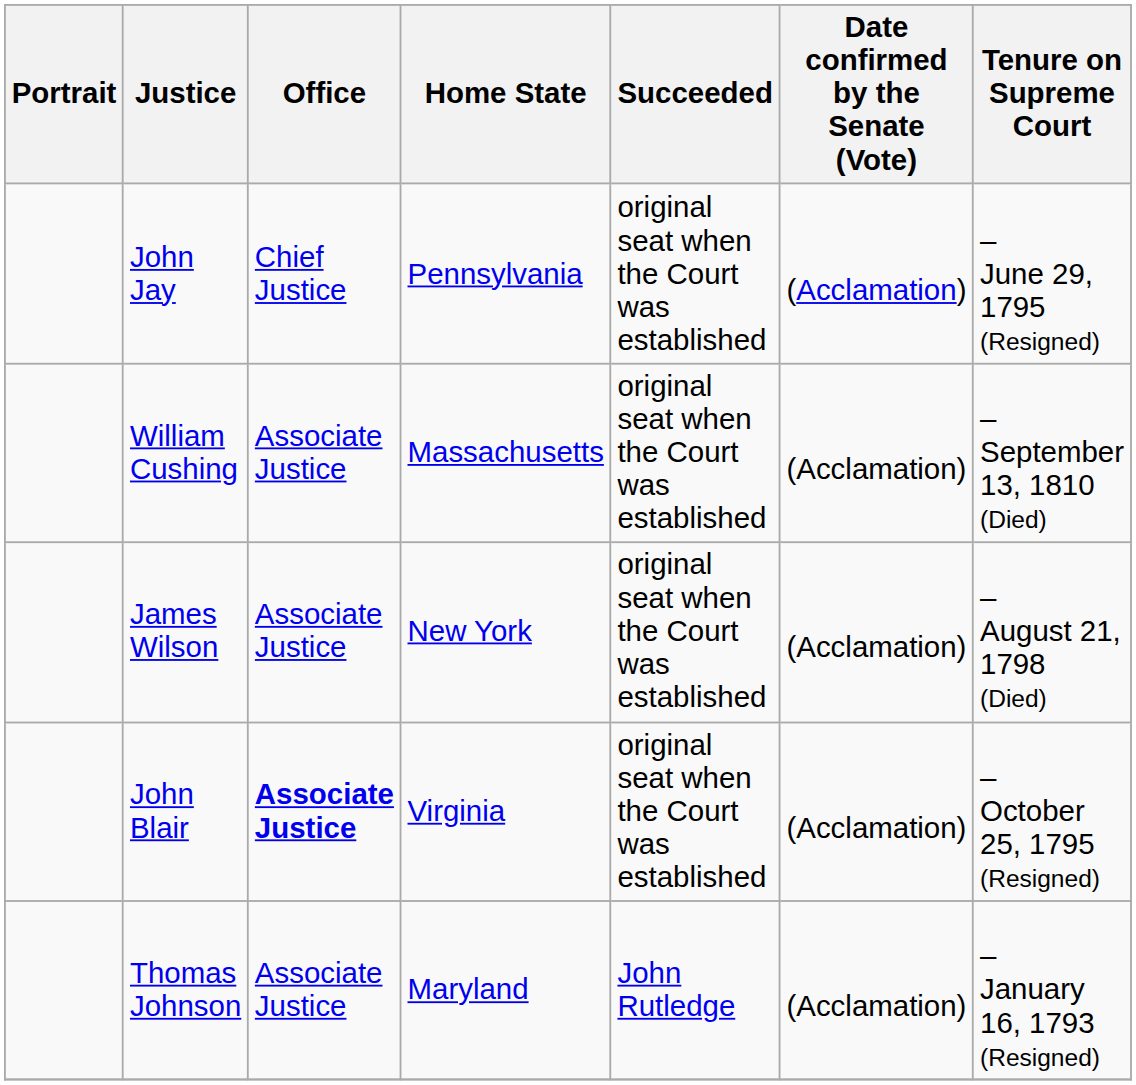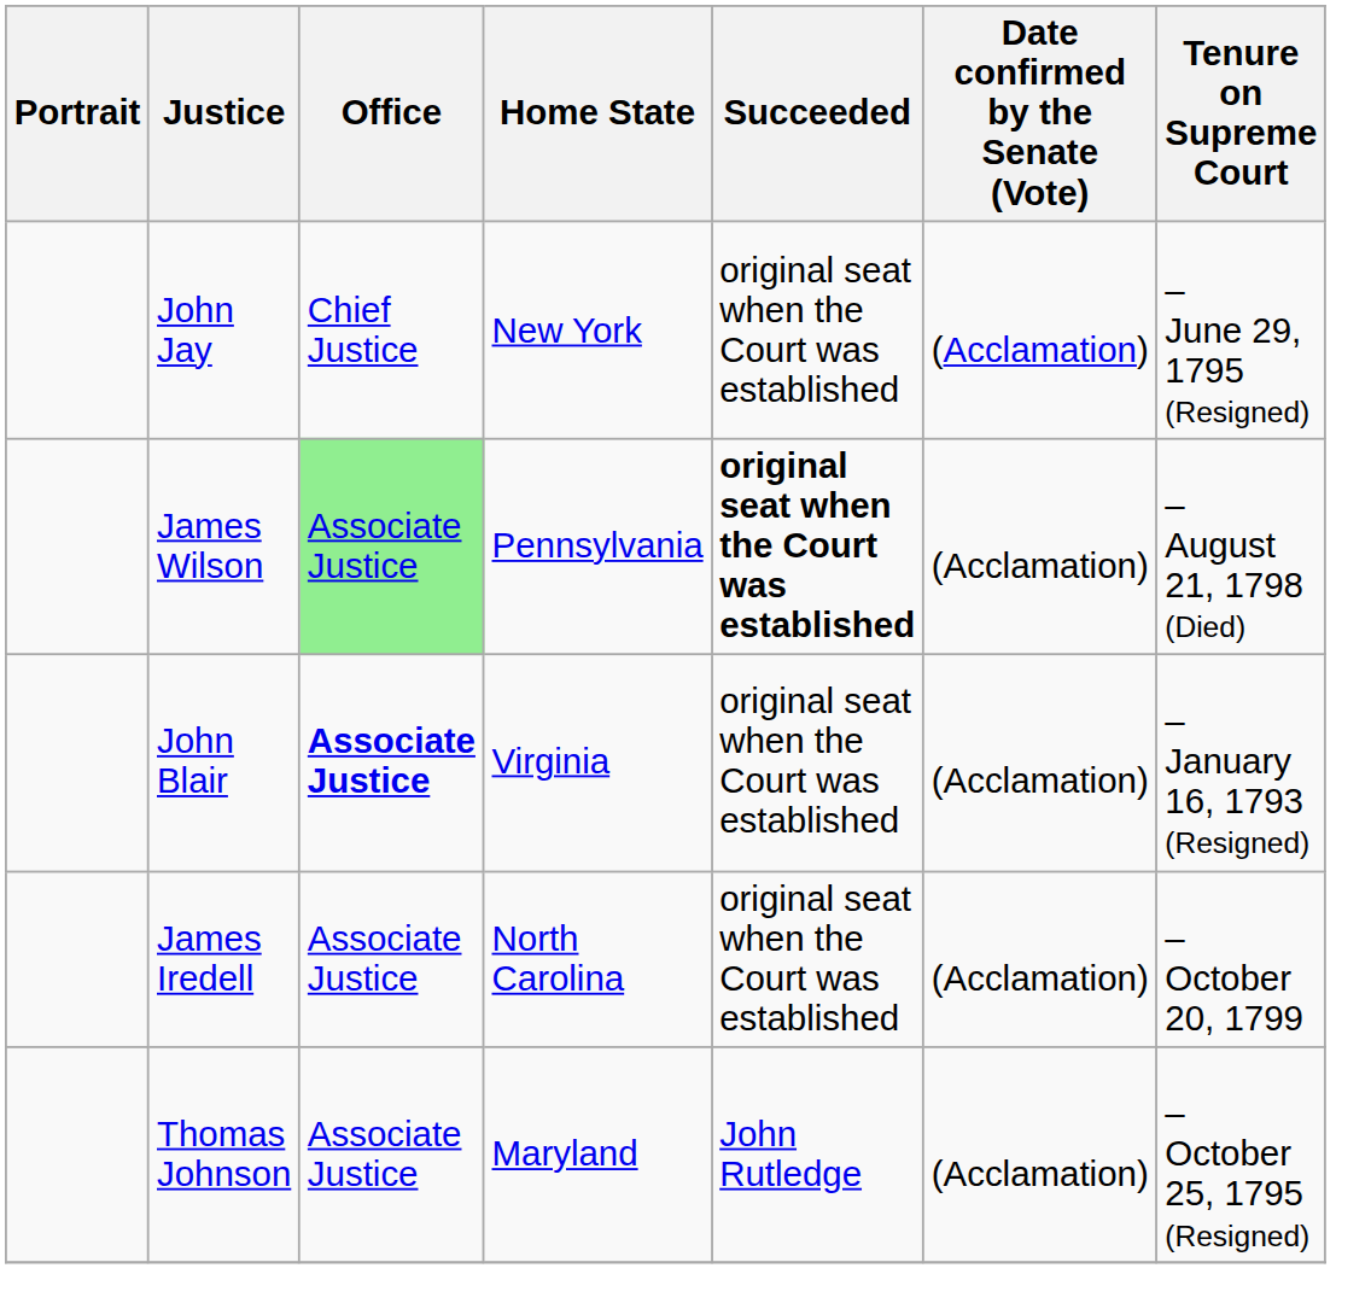John Jay | Home State: Pennsylvania -> New York
- row: William Cushing | Associate Justice | Massachusetts | original seat when the Court was established | (Acclamation) | – September 13, 1810 (Died)
James Wilson | Office: no background -> lightgreen background
James Wilson | Home State: New York -> Pennsylvania
James Wilson | Succeeded: normal -> bold
John Blair | Tenure on Supreme Court: – October 25, 1795 (Resigned) -> – January 16, 1793 (Resigned)
+ row: James Iredell | Associate Justice | North Carolina | original seat when the Court was established | (Acclamation) | – October 20, 1799
Thomas Johnson | Tenure on Supreme Court: – January 16, 1793 (Resigned) -> – October 25, 1795 (Resigned)
